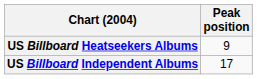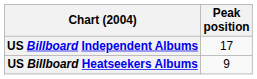rows swapped: US Billboard Independent Albums <-> US Billboard Heatseekers Albums
